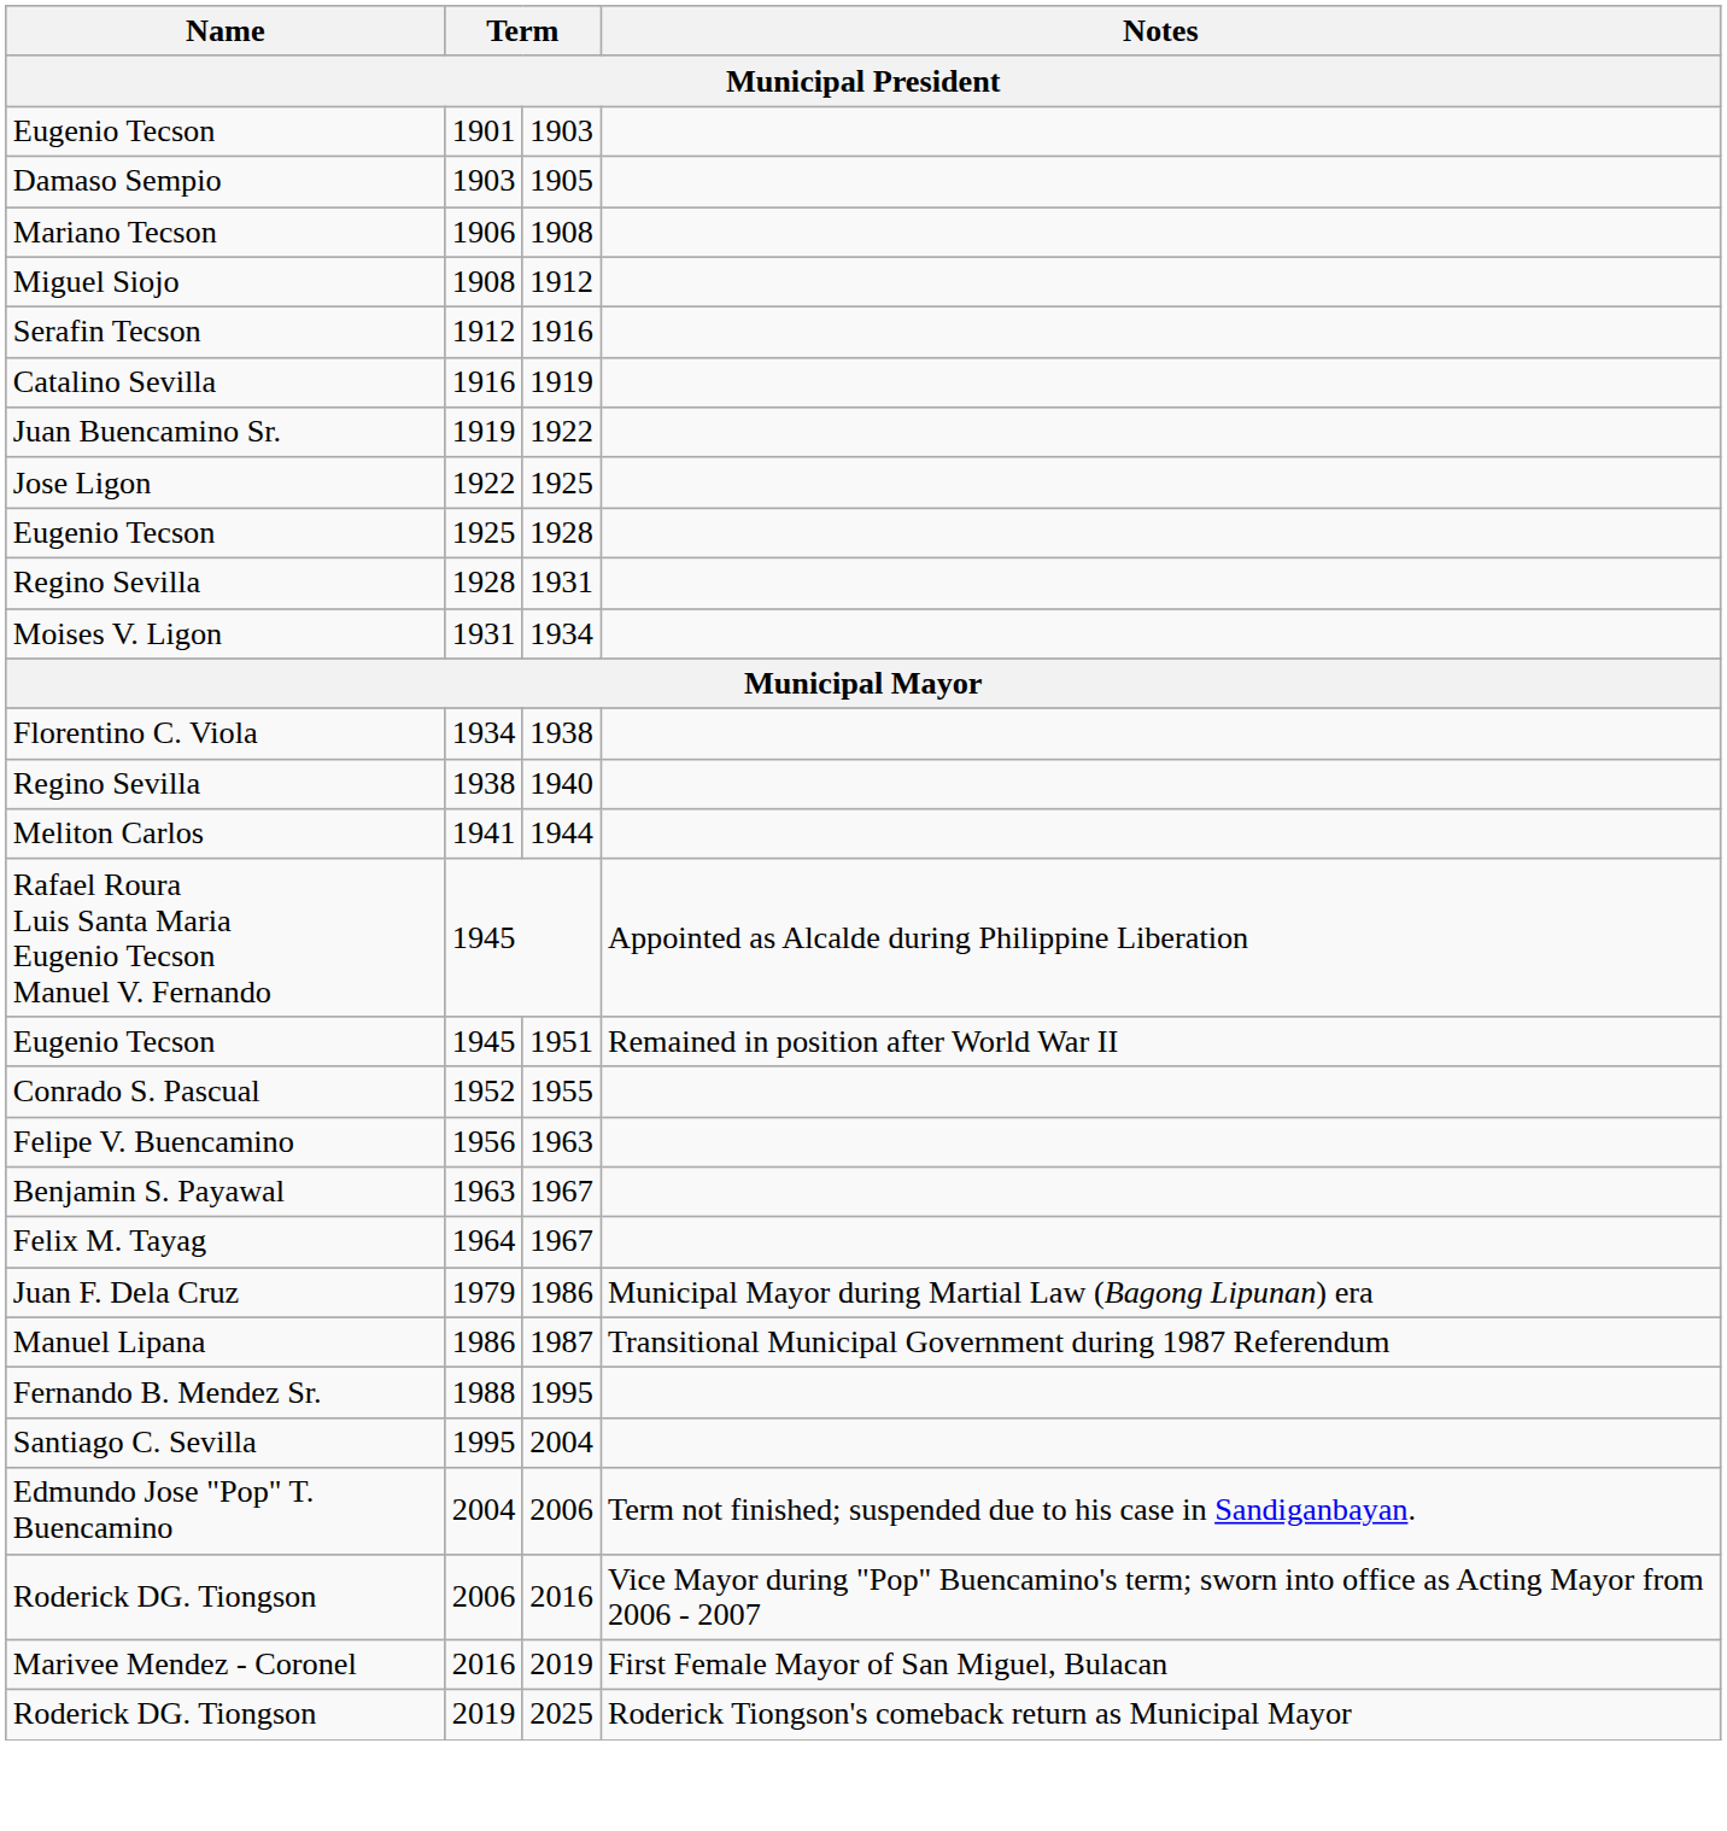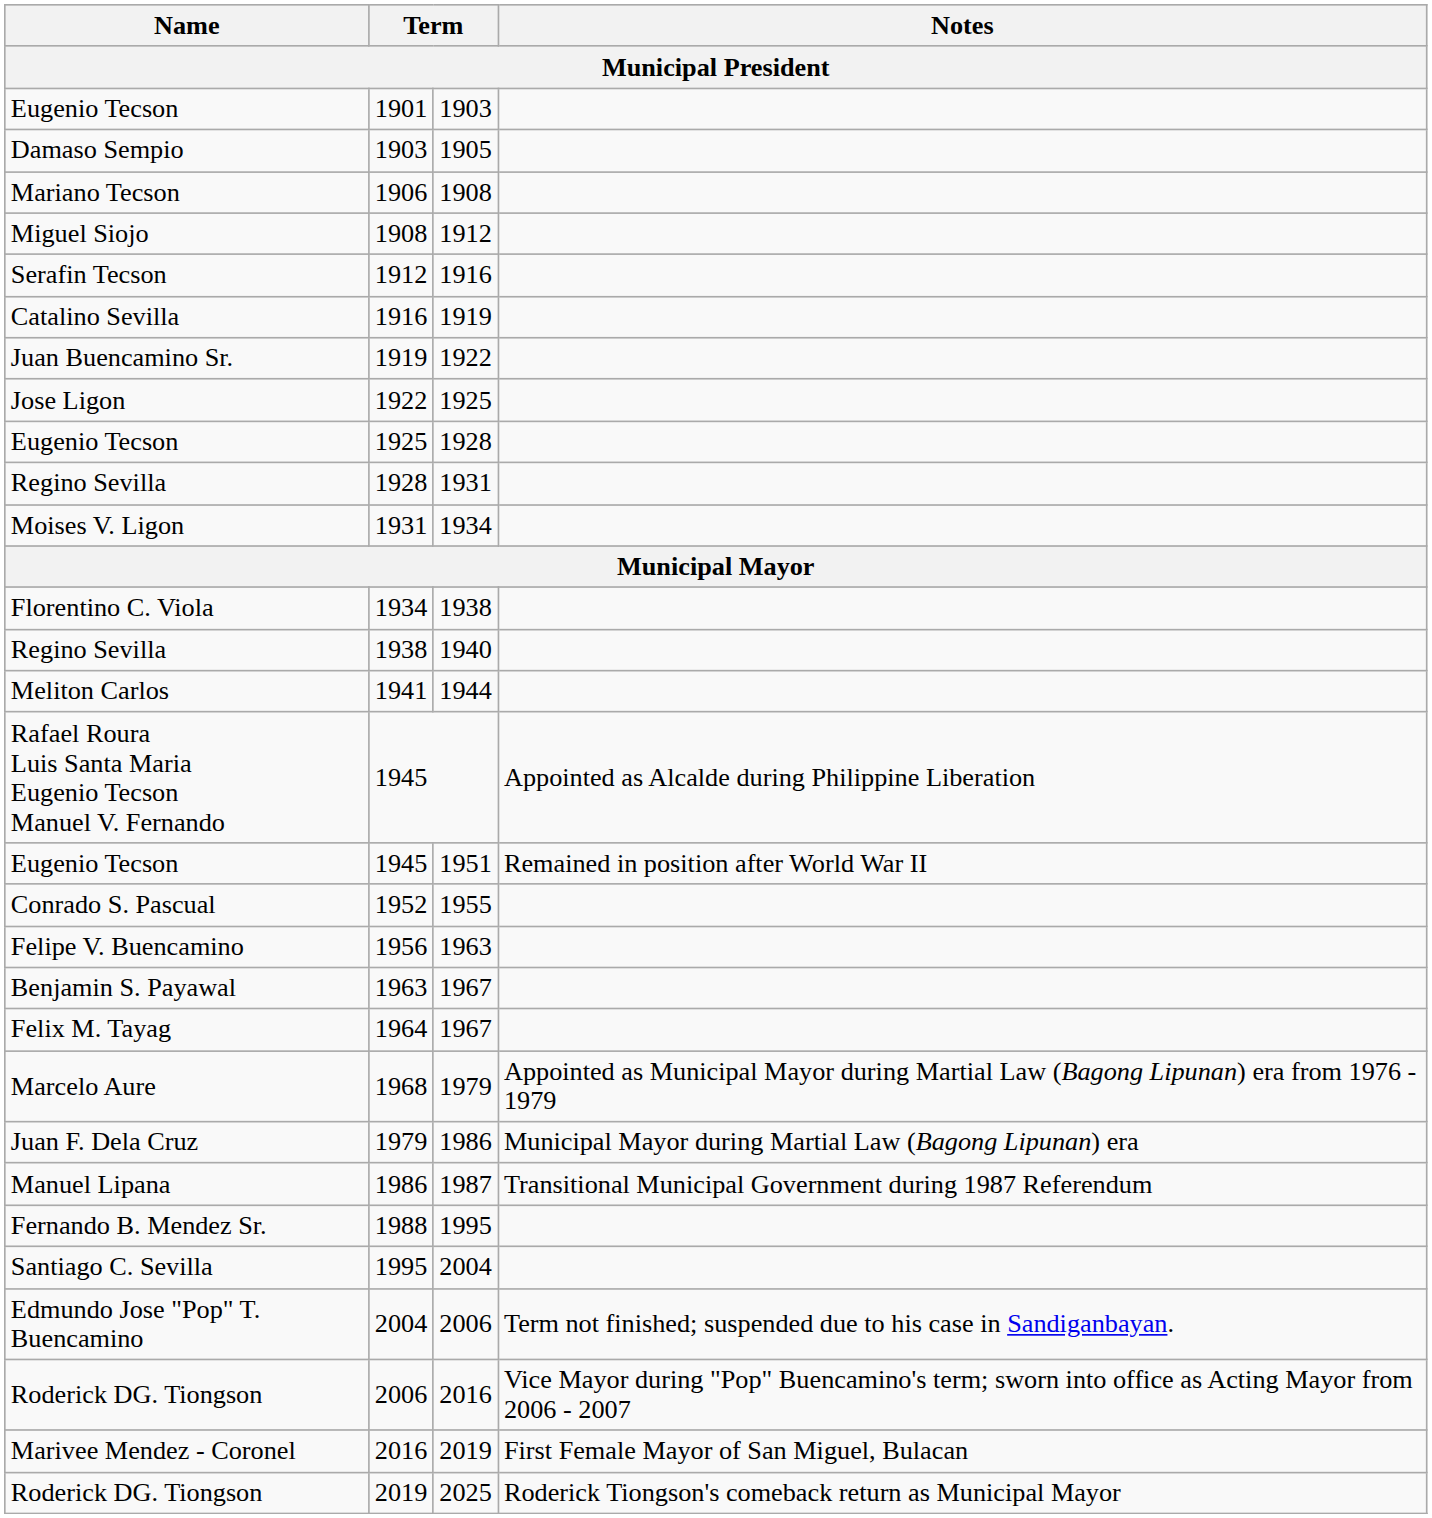+ row: Marcelo Aure | 1968 | 1979 | Appointed as Municipal Mayor during Martial Law (Bagong Lipunan) era from 1976 - 1979
